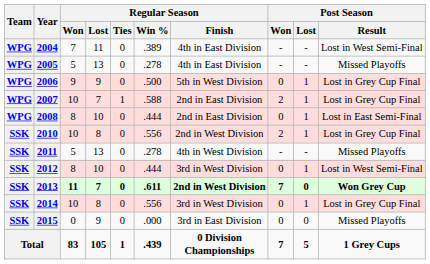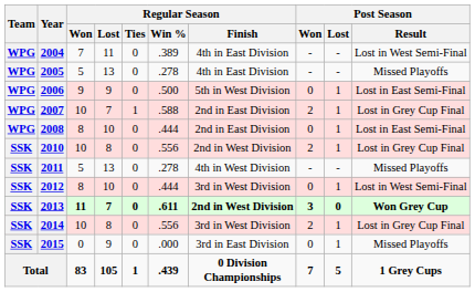2006 | Post Season / Result: Lost in Grey Cup Final -> Lost in East Semi-Final
2013 | Post Season / Won: 7 -> 3
2014 | Post Season / Won: 0 -> 2
2015 | Post Season / Lost: 0 -> 1
